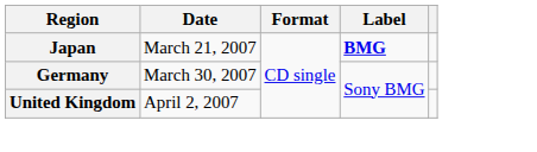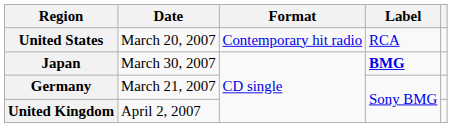+ row: United States | March 20, 2007 | Contemporary hit radio | RCA
Japan | Date: March 21, 2007 -> March 30, 2007
Germany | Date: March 30, 2007 -> March 21, 2007
